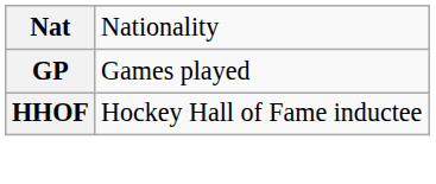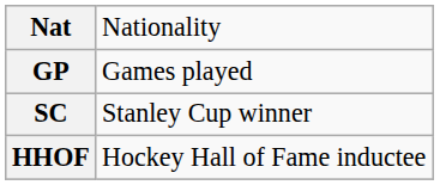+ row: SC | Stanley Cup winner
